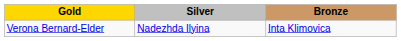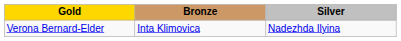columns swapped: Silver <-> Bronze
